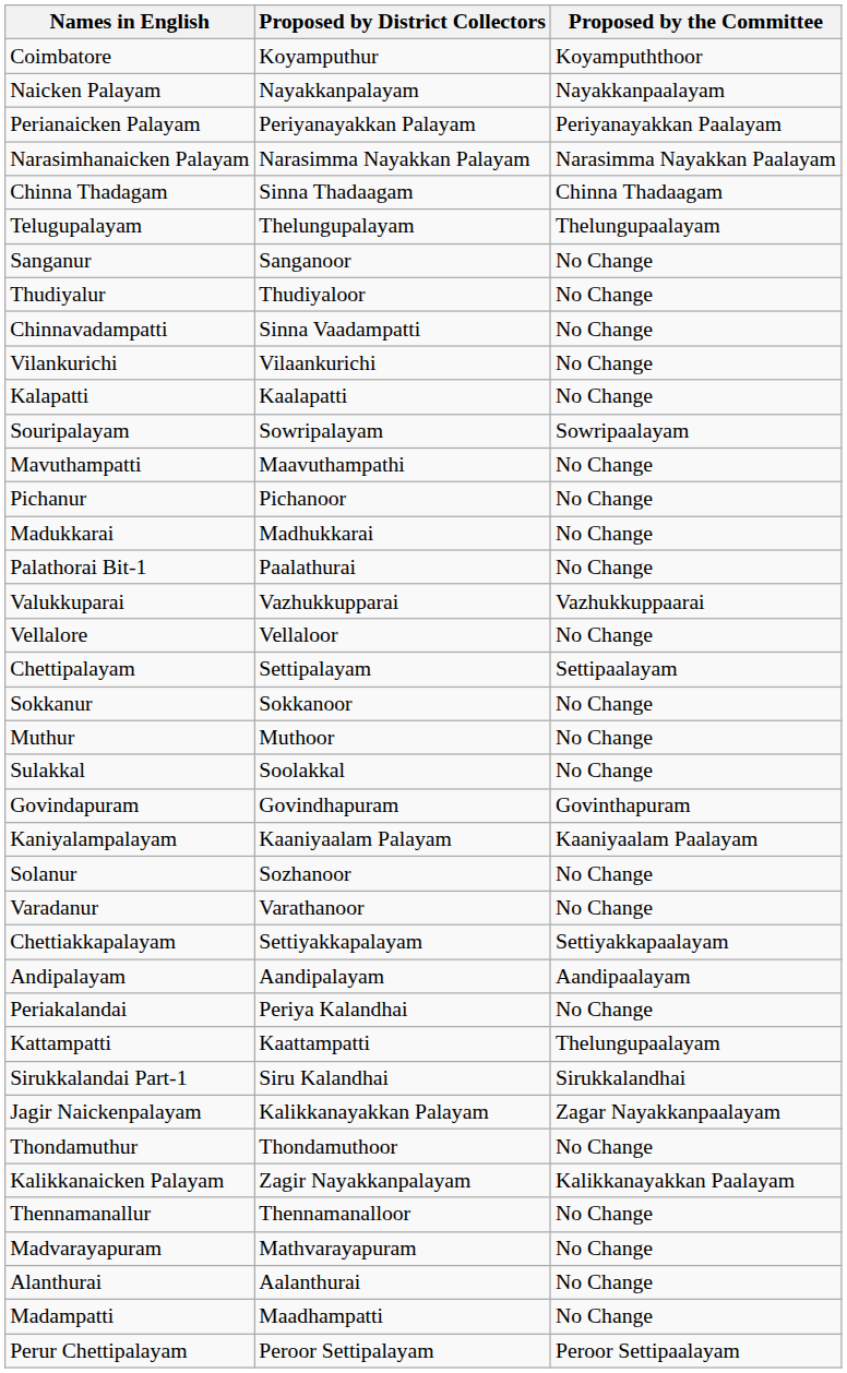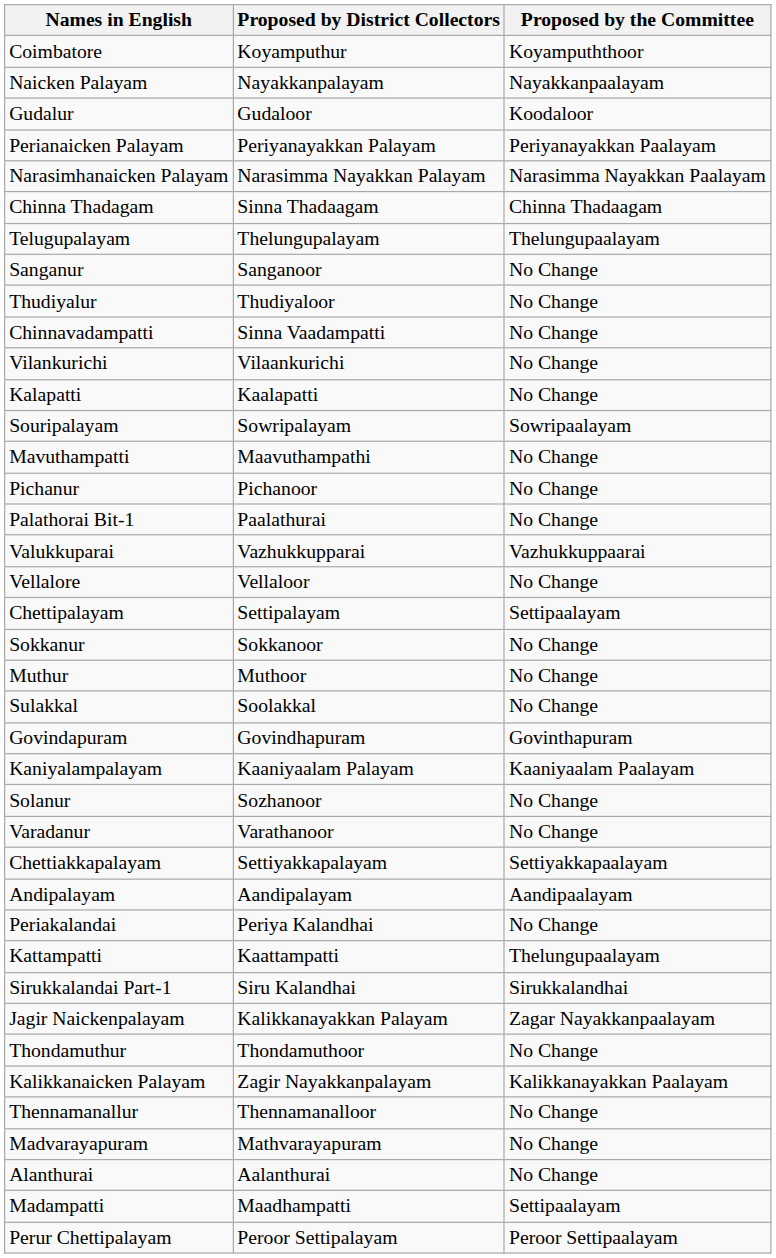+ row: Gudalur | Gudaloor | Koodaloor
- row: Madukkarai | Madhukkarai | No Change
Madampatti | Proposed by the Committee: No Change -> Settipaalayam
